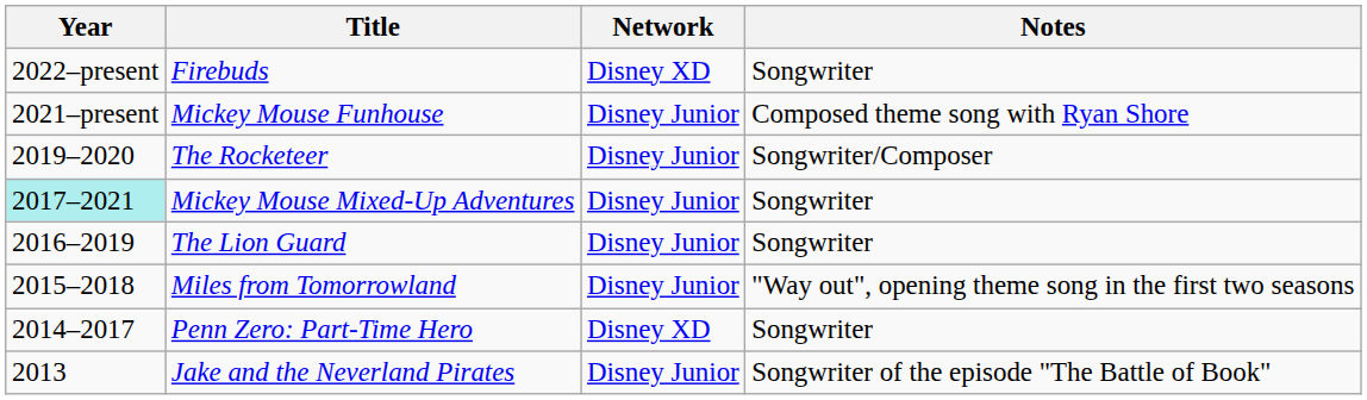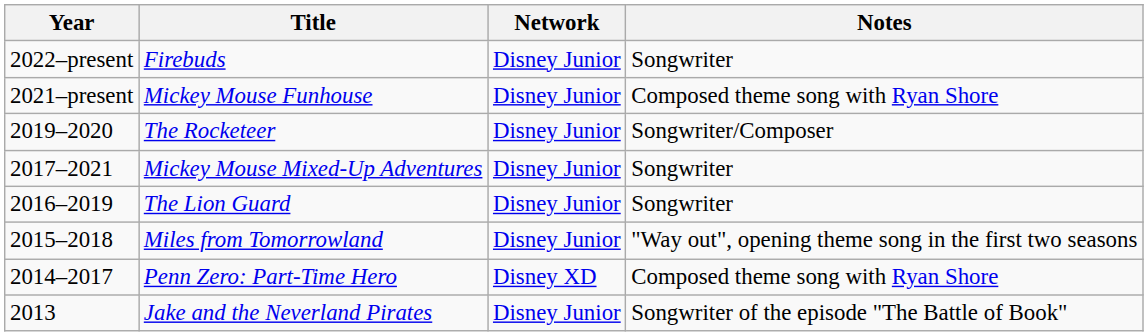Firebuds | Network: Disney XD -> Disney Junior
Mickey Mouse Mixed-Up Adventures | Year: paleturquoise background -> no background
Penn Zero: Part-Time Hero | Notes: Songwriter -> Composed theme song with Ryan Shore
